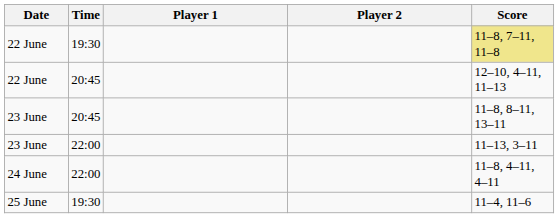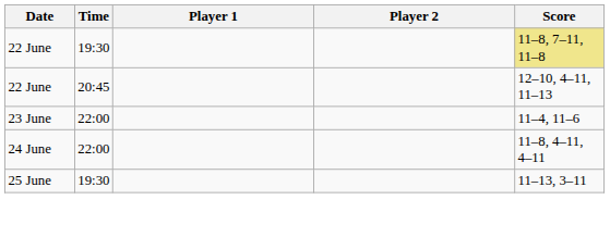- row: 23 June | 20:45 | 11–8, 8–11, 13–11
23 June / 22:00 | Score: 11–13, 3–11 -> 11–4, 11–6
25 June | Score: 11–4, 11–6 -> 11–13, 3–11
